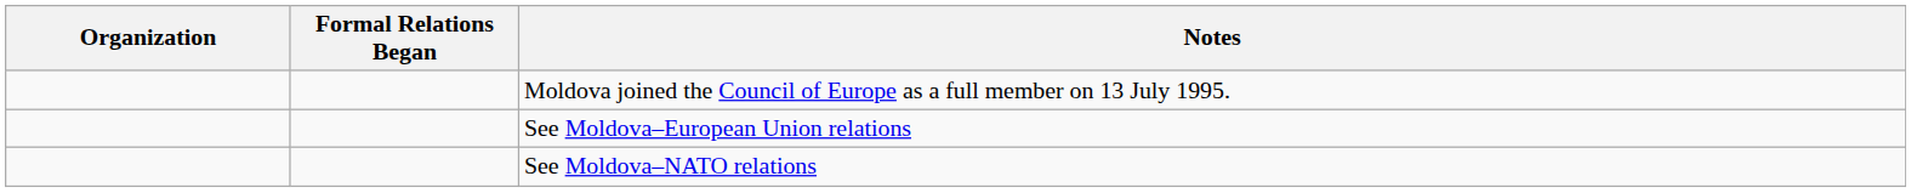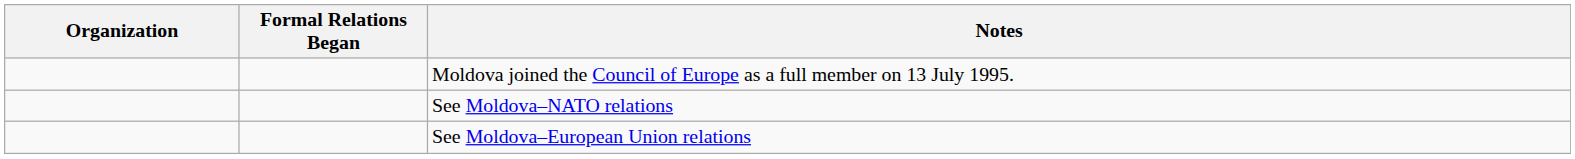rows swapped: See Moldova–European Union relations <-> See Moldova–NATO relations
